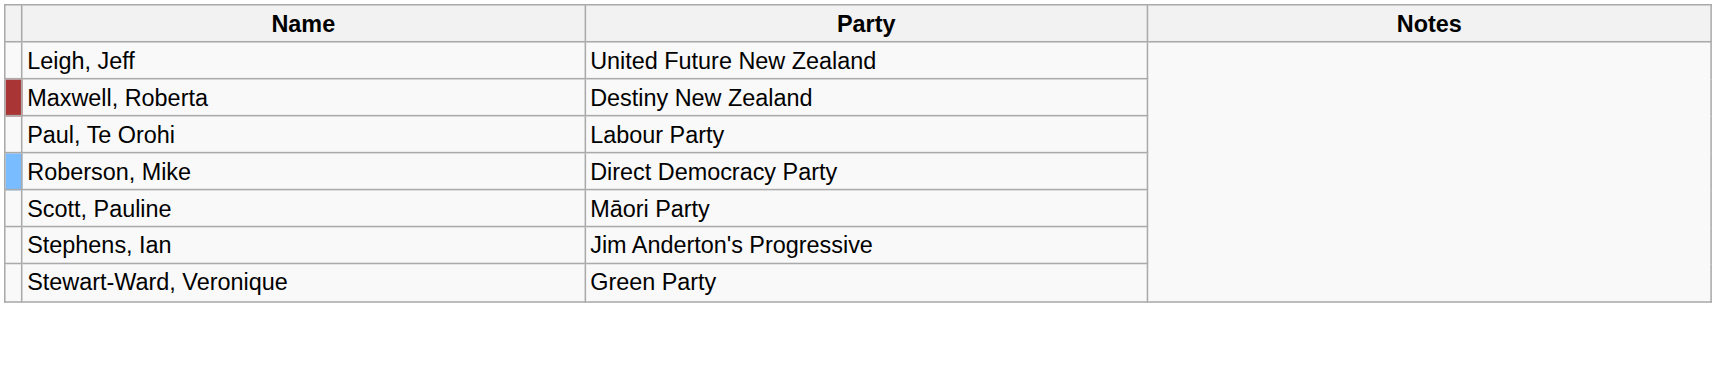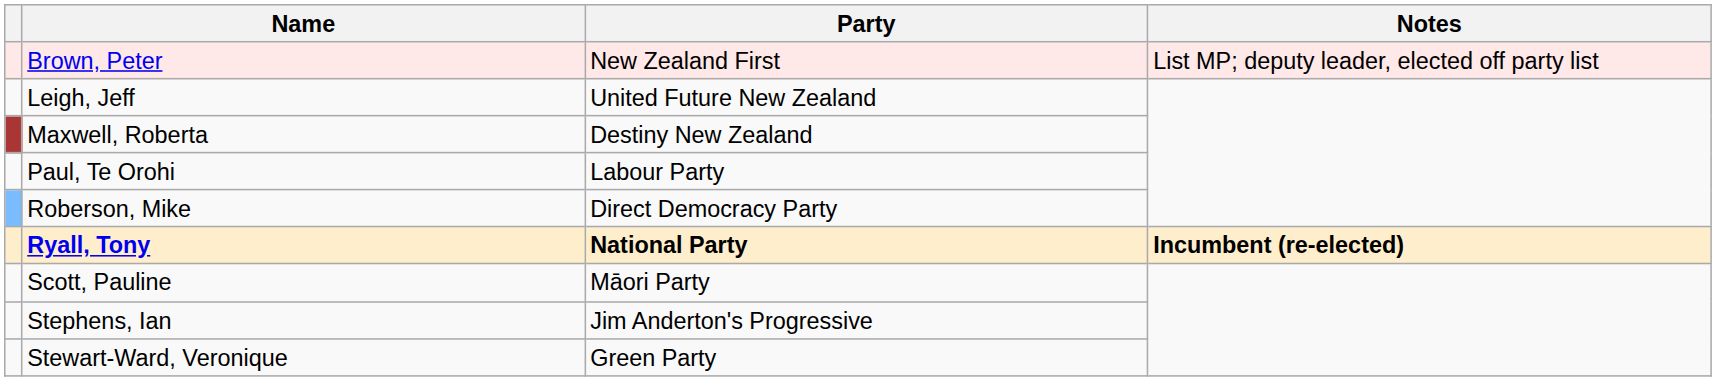+ row: Brown, Peter | New Zealand First | List MP; deputy leader, elected off party list
+ row: Ryall, Tony | National Party | Incumbent (re-elected)
